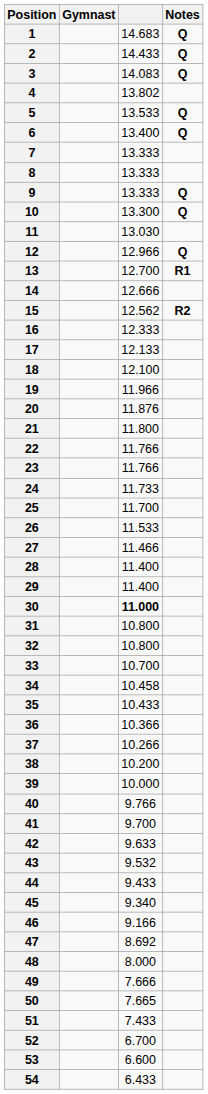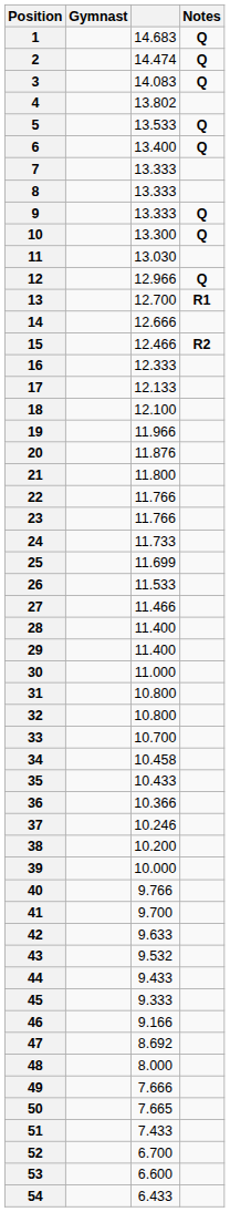2 | column 3: 14.433 -> 14.474
15 | column 3: 12.562 -> 12.466
25 | column 3: 11.700 -> 11.699
30 | column 3: bold -> normal
37 | column 3: 10.266 -> 10.246
45 | column 3: 9.340 -> 9.333
